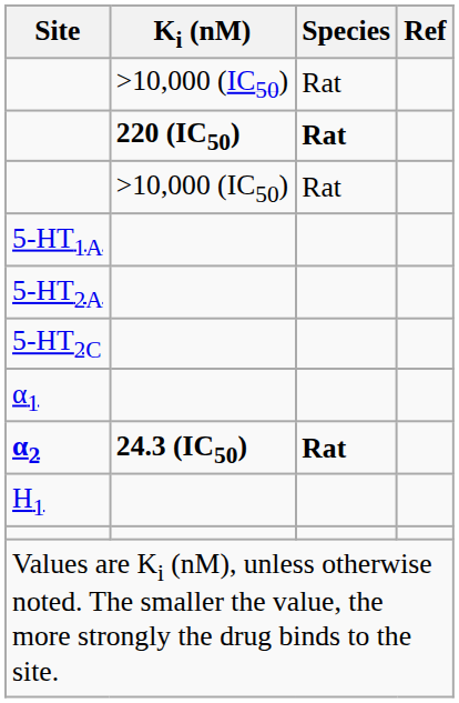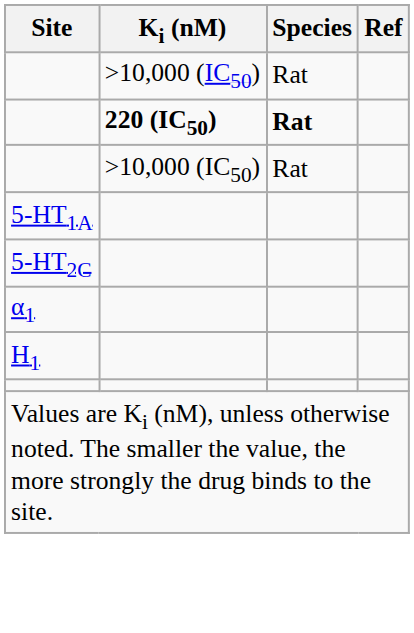- row: 5-HT2A
- row: α2 | 24.3 (IC50) | Rat
